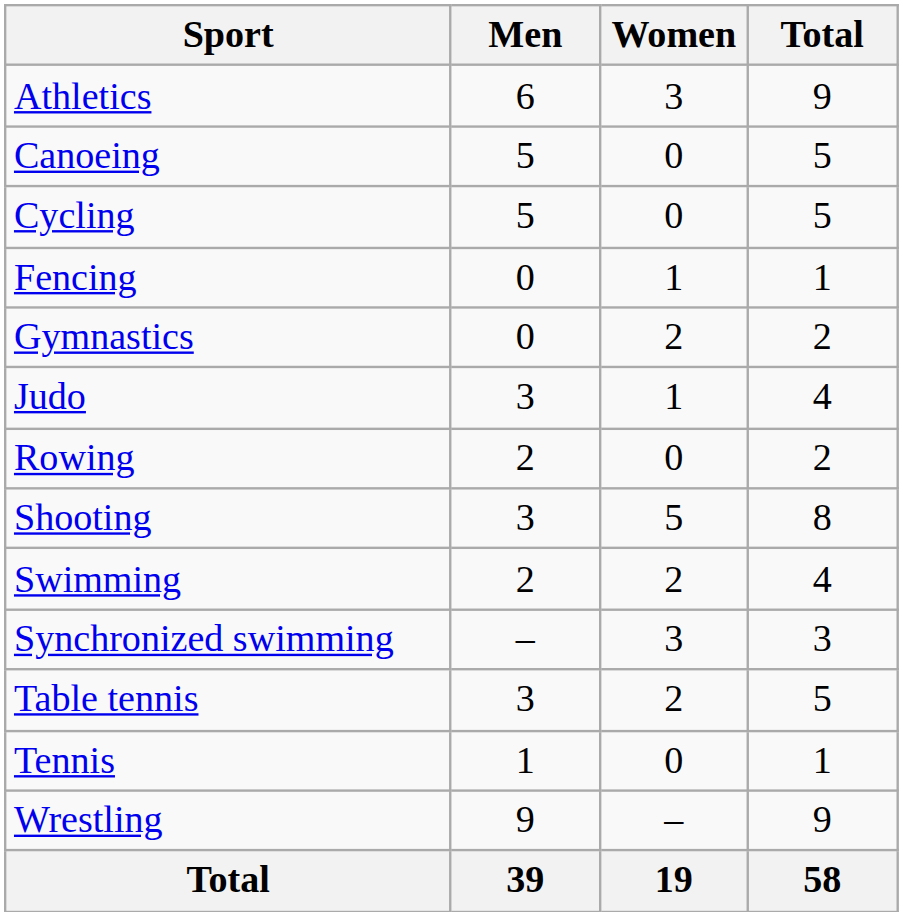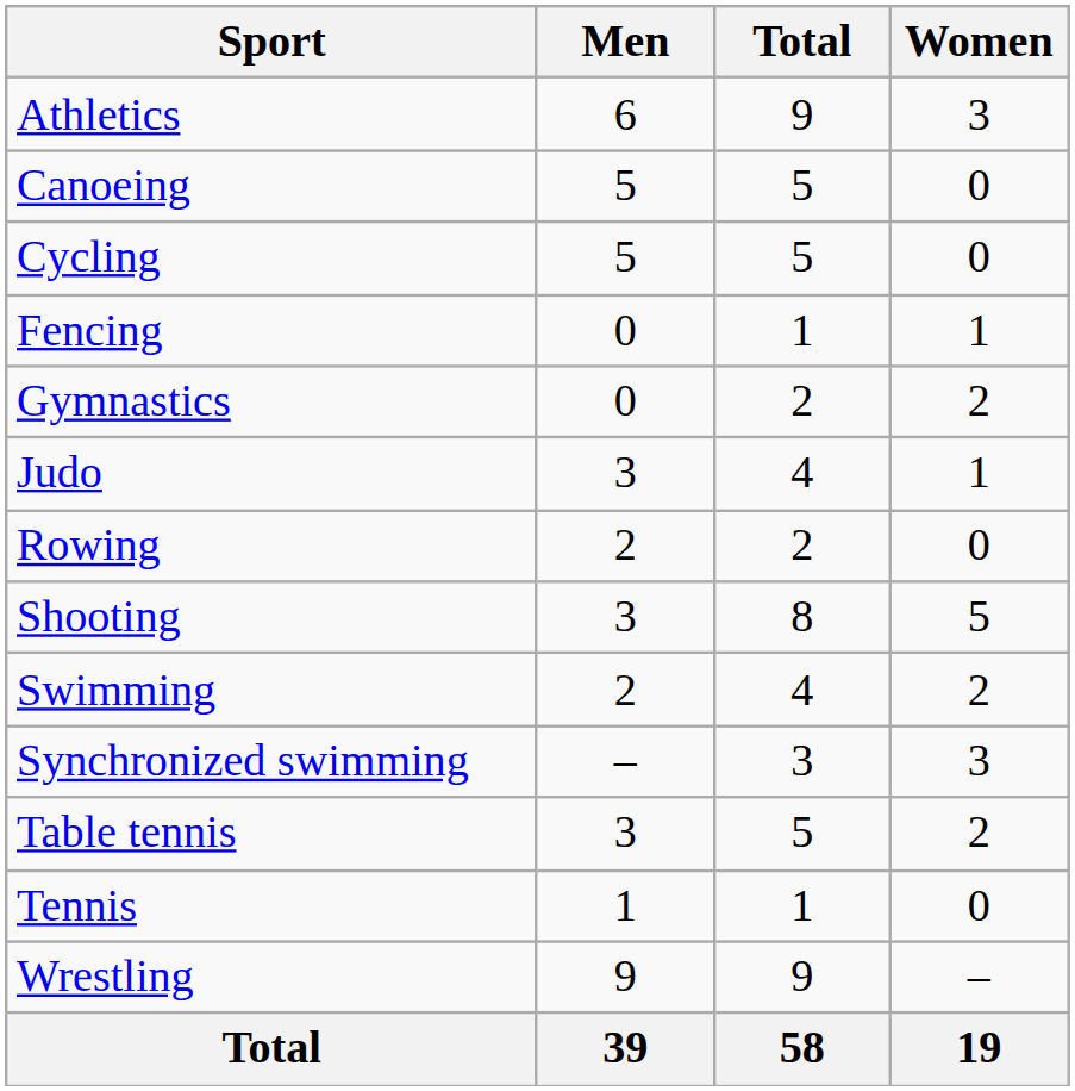columns swapped: Women <-> Total
